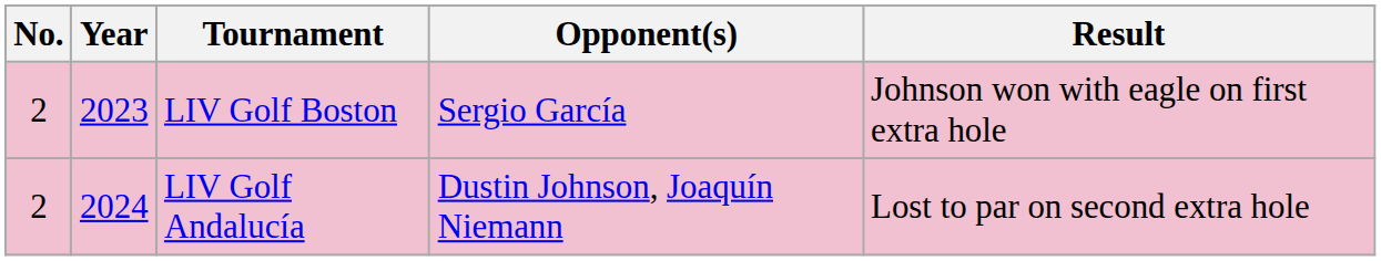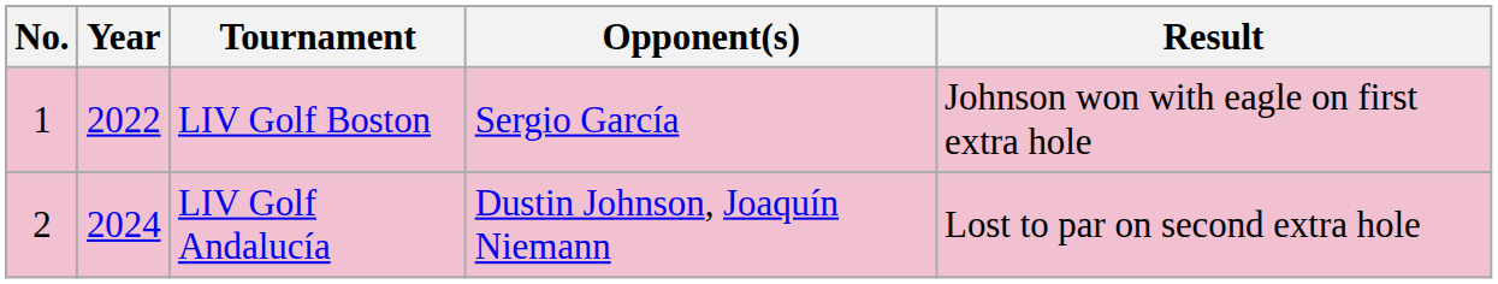LIV Golf Boston | No.: 2 -> 1
LIV Golf Boston | Year: 2023 -> 2022
